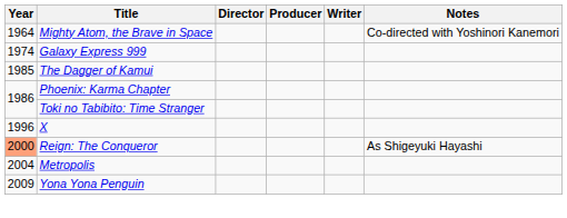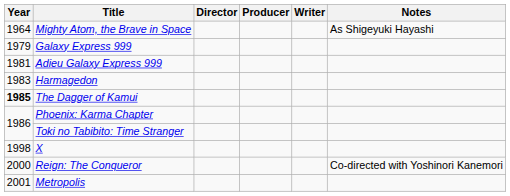Mighty Atom, the Brave in Space | Notes: Co-directed with Yoshinori Kanemori -> As Shigeyuki Hayashi
Galaxy Express 999 | Year: 1974 -> 1979
+ row: 1981 | Adieu Galaxy Express 999
+ row: 1983 | Harmagedon
The Dagger of Kamui | Year: normal -> bold
X | Year: 1996 -> 1998
Reign: The Conqueror | Year: lightsalmon background -> no background
Reign: The Conqueror | Notes: As Shigeyuki Hayashi -> Co-directed with Yoshinori Kanemori
Metropolis | Year: 2004 -> 2001
- row: 2009 | Yona Yona Penguin
